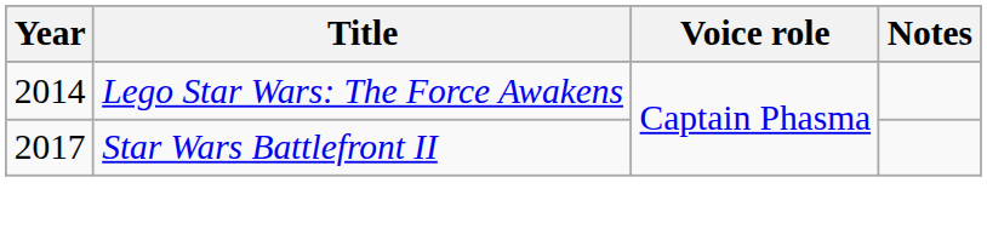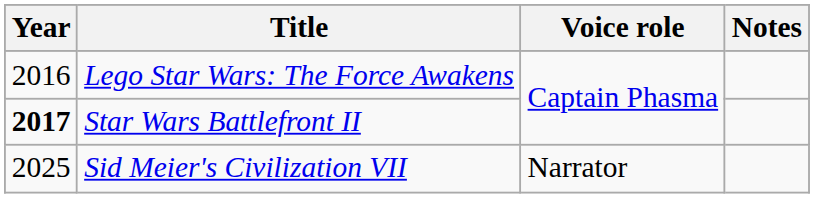Lego Star Wars: The Force Awakens | Year: 2014 -> 2016
Star Wars Battlefront II | Year: normal -> bold
+ row: 2025 | Sid Meier's Civilization VII | Narrator
